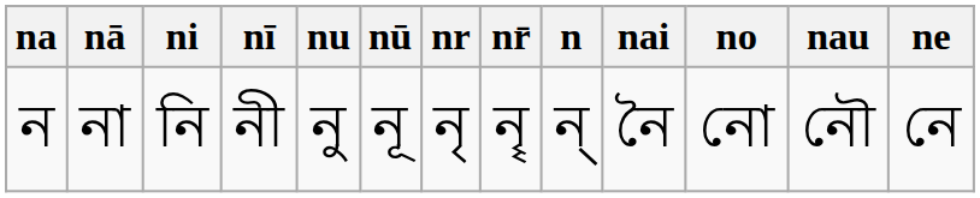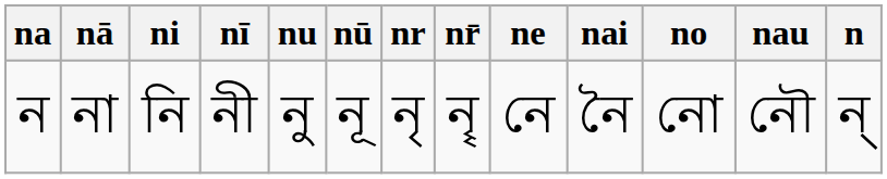columns swapped: ne <-> n
